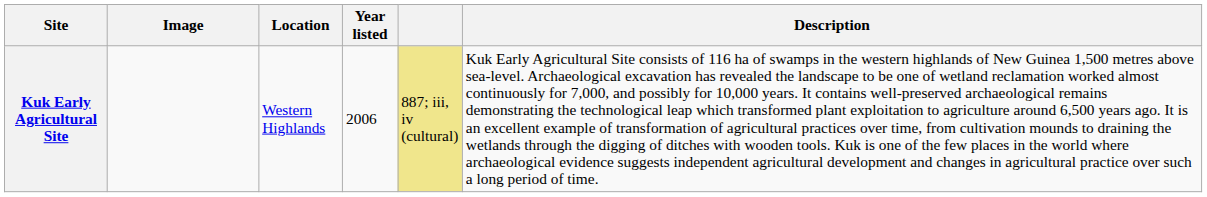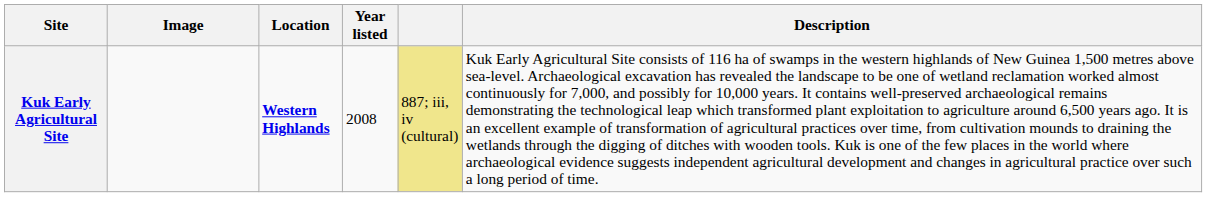Kuk Early Agricultural Site | Location: normal -> bold
Kuk Early Agricultural Site | Year listed: 2006 -> 2008
